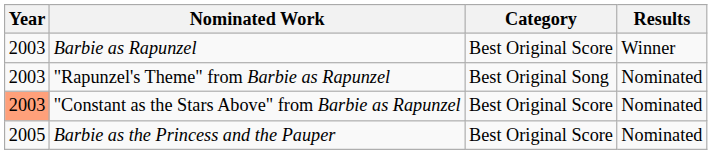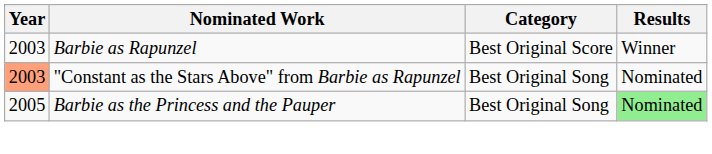- row: 2003 | "Rapunzel's Theme" from Barbie as Rapunzel | Best Original Song | Nominated
"Constant as the Stars Above" from Barbie as Rapunzel | Category: Best Original Score -> Best Original Song
Barbie as the Princess and the Pauper | Category: Best Original Score -> Best Original Song
Barbie as the Princess and the Pauper | Results: no background -> lightgreen background
